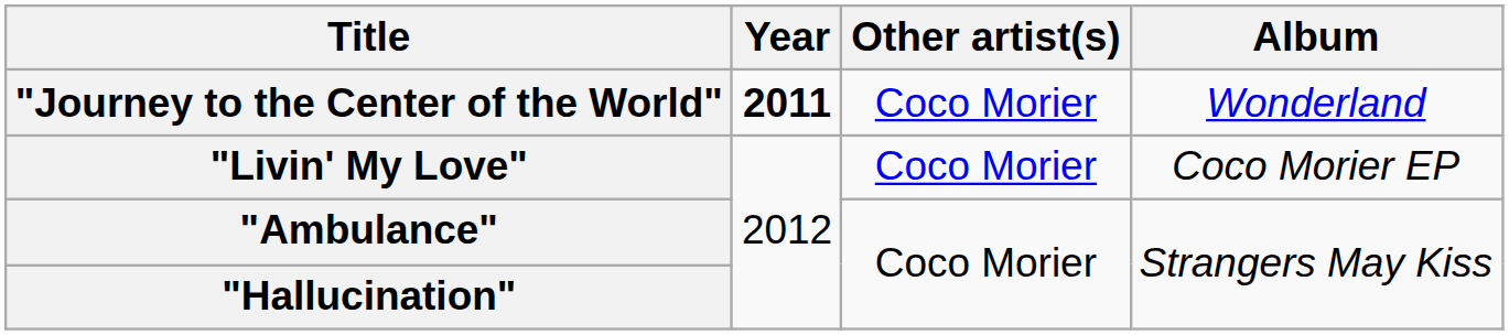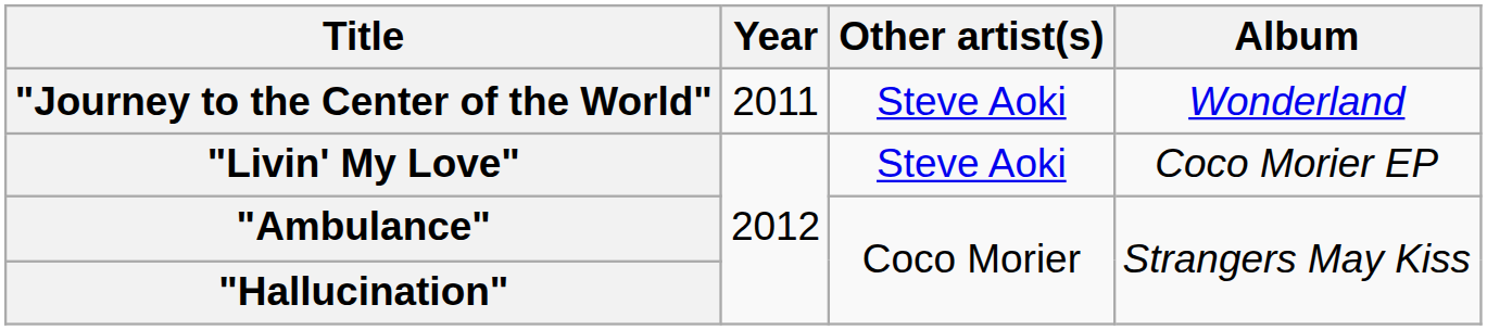"Journey to the Center of the World" | Year: bold -> normal
"Journey to the Center of the World" | Other artist(s): Coco Morier -> Steve Aoki
"Livin' My Love" | Other artist(s): Coco Morier -> Steve Aoki
